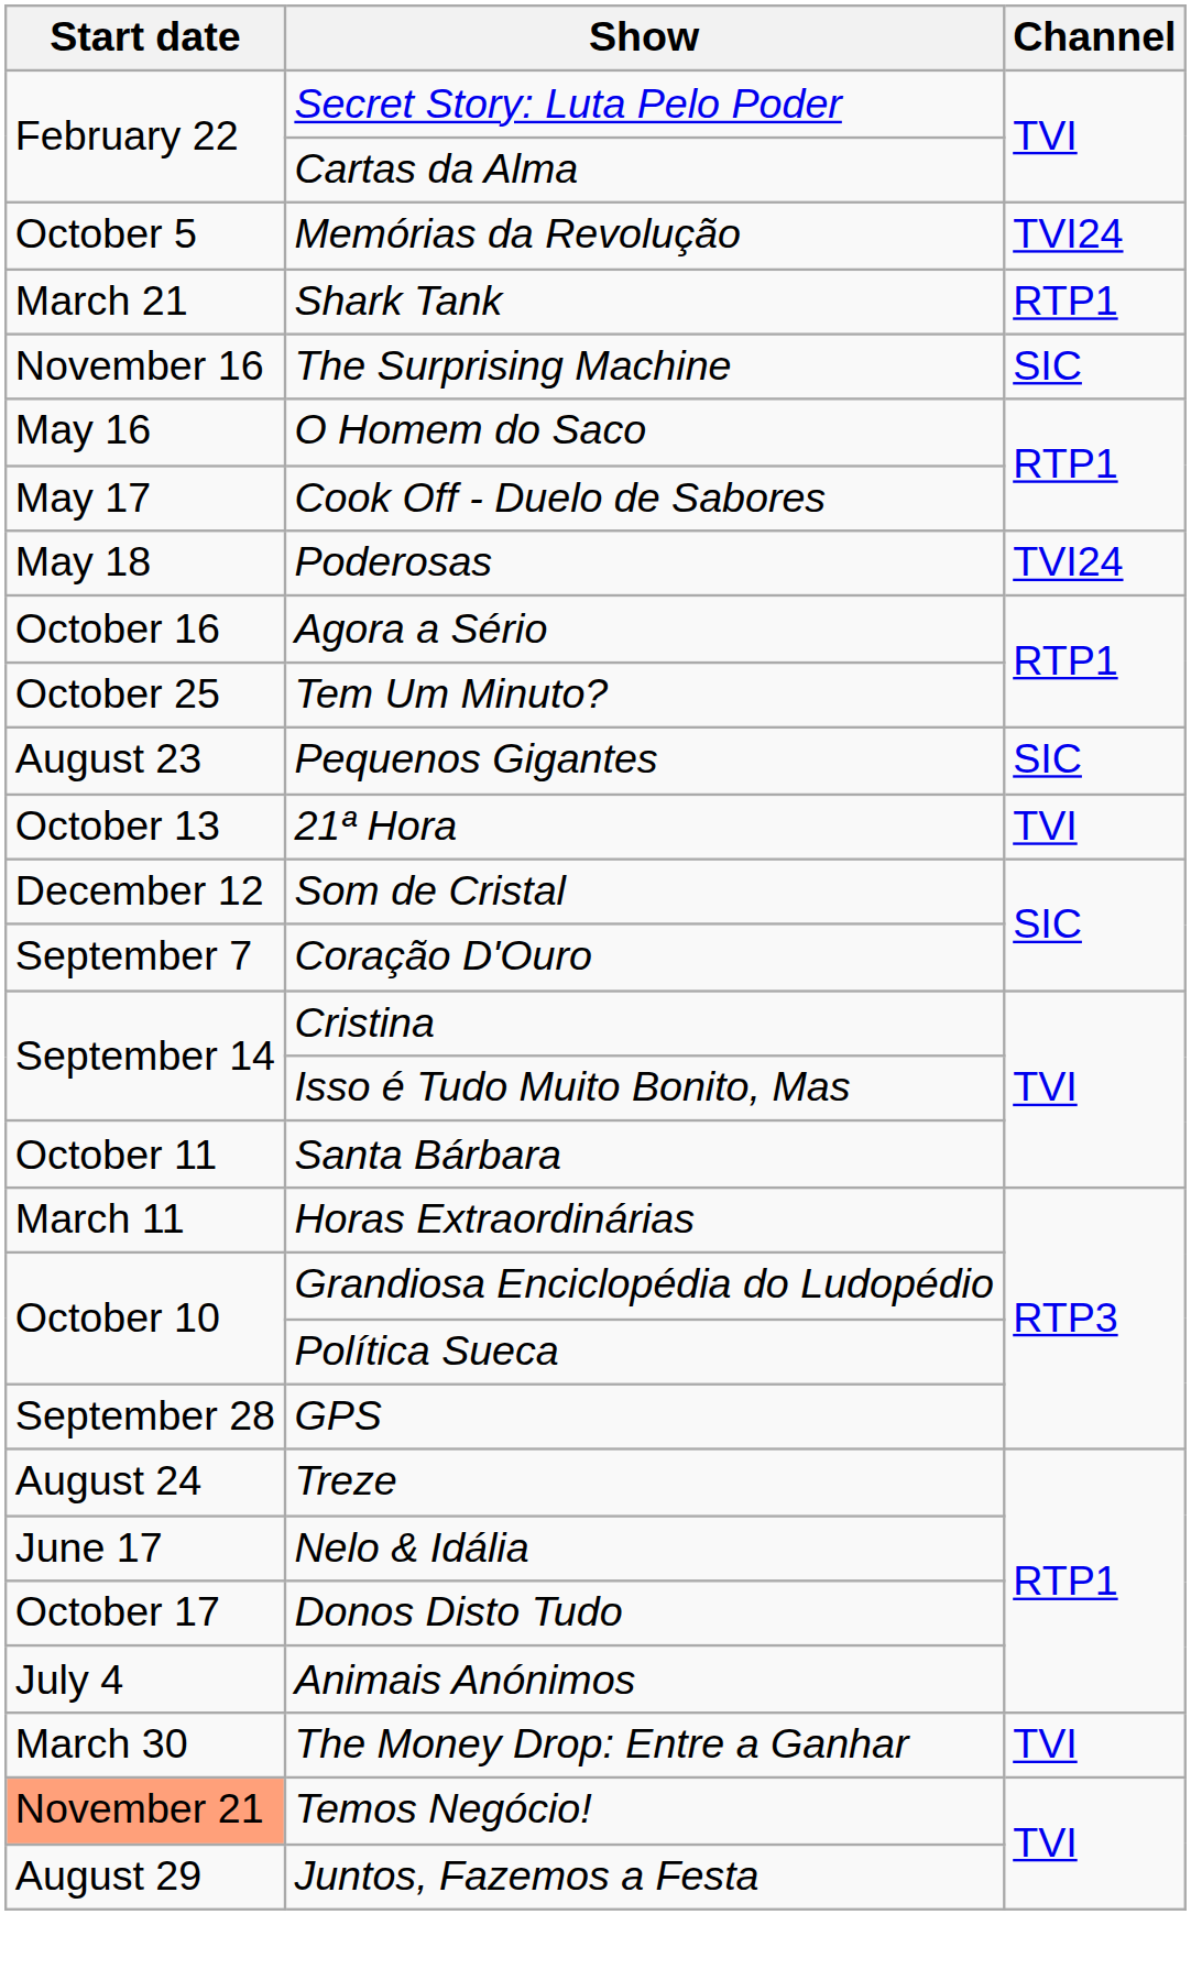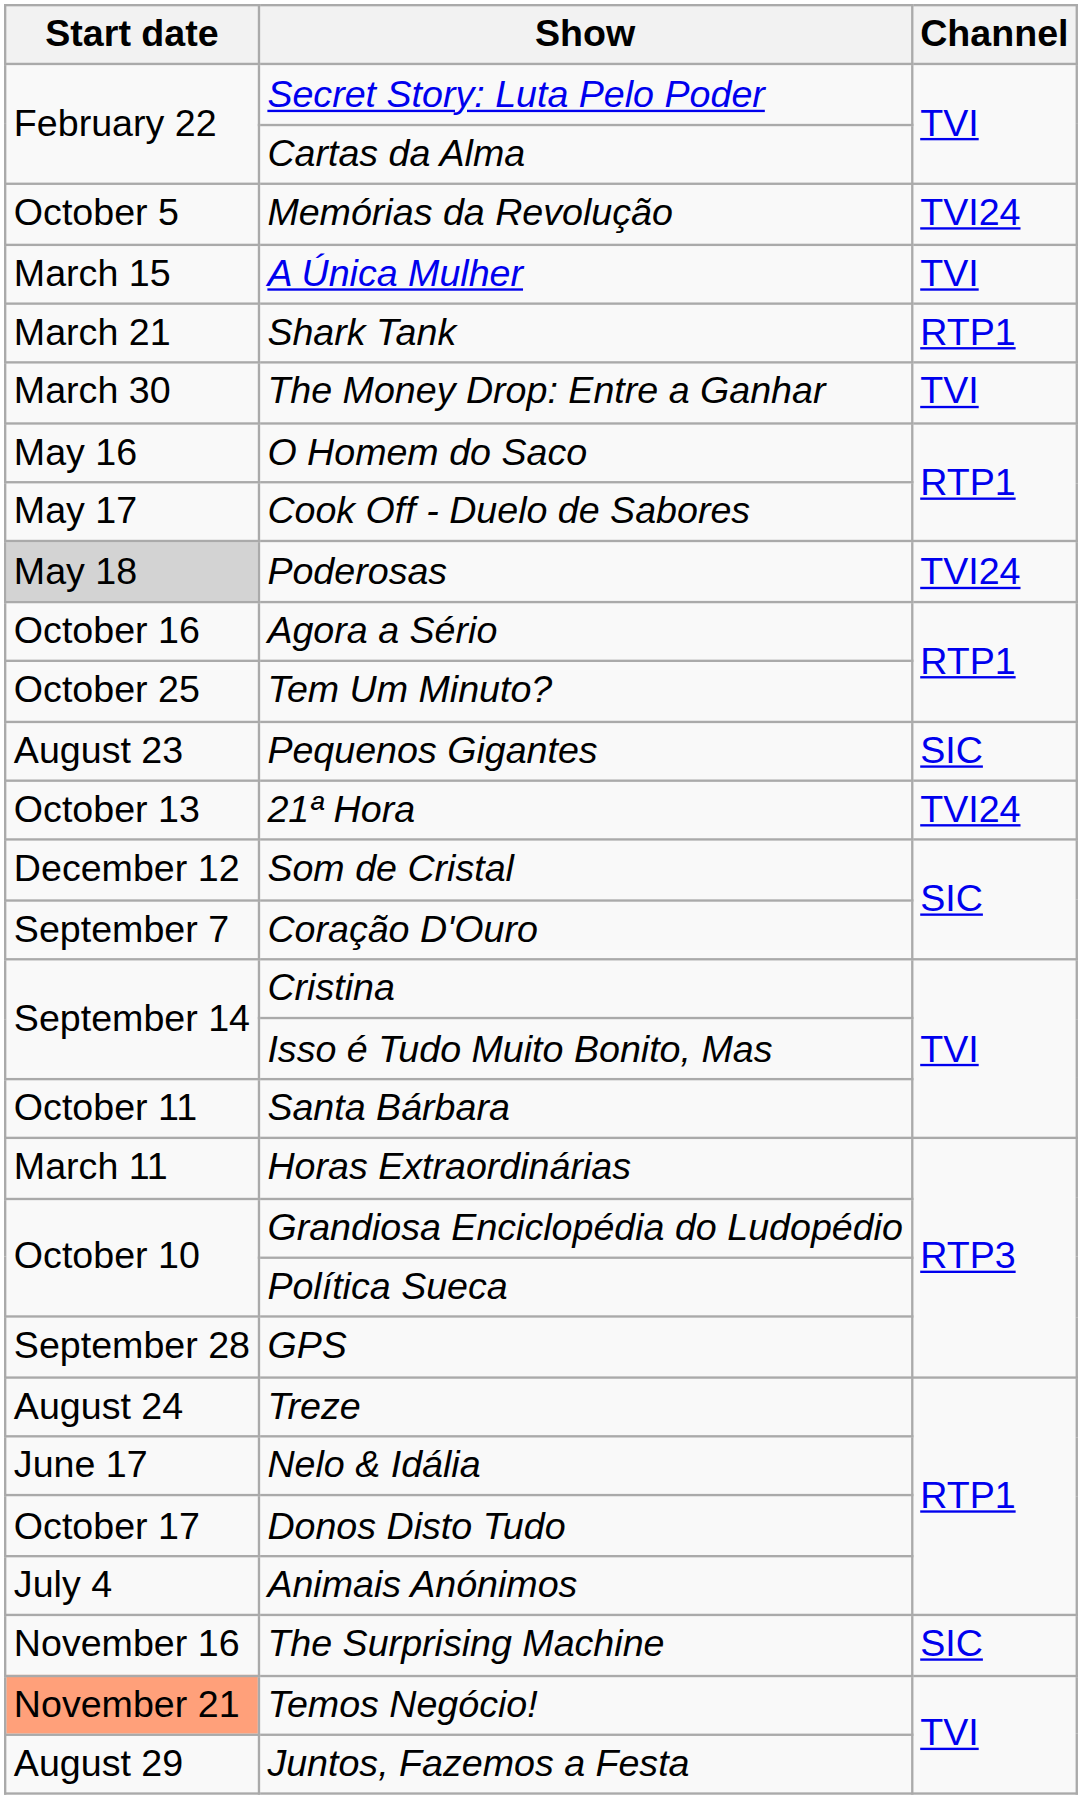+ row: March 15 | A Única Mulher | TVI
rows swapped: The Money Drop: Entre a Ganhar <-> The Surprising Machine
Poderosas | Start date: no background -> lightgrey background
21ª Hora | Channel: TVI -> TVI24
